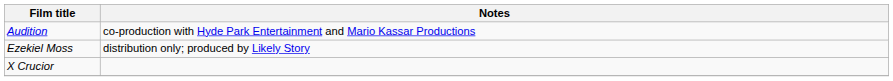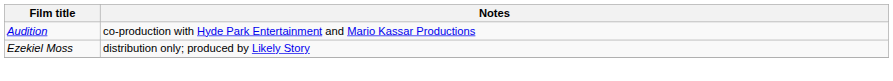- row: X Crucior
